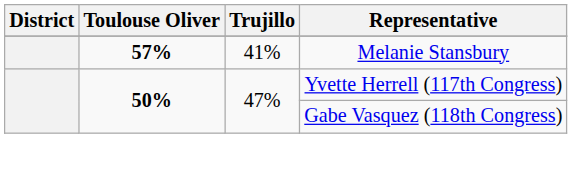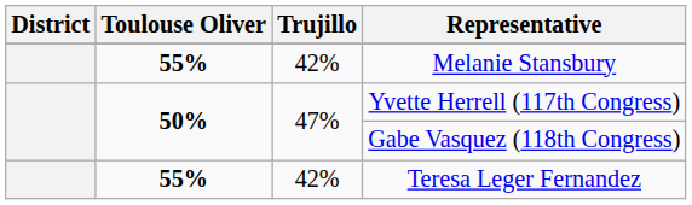Melanie Stansbury | Toulouse Oliver: 57% -> 55%
Melanie Stansbury | Trujillo: 41% -> 42%
+ row: 55% | 42% | Teresa Leger Fernandez
